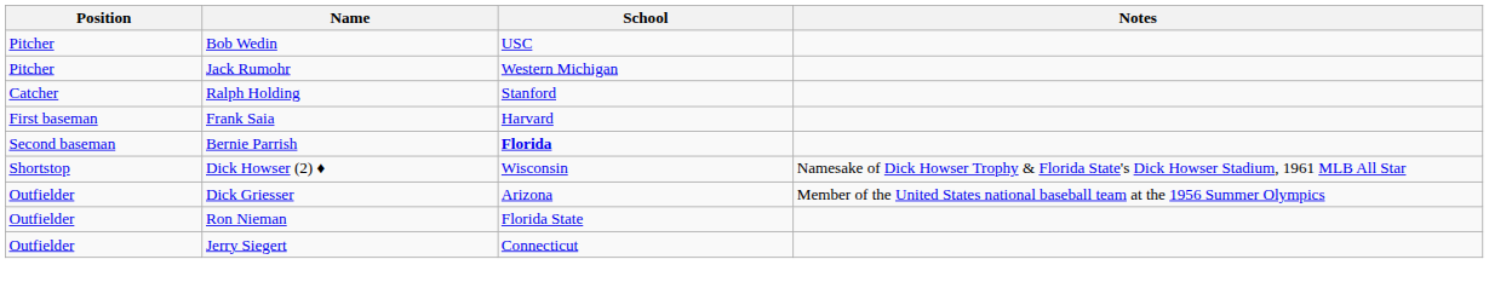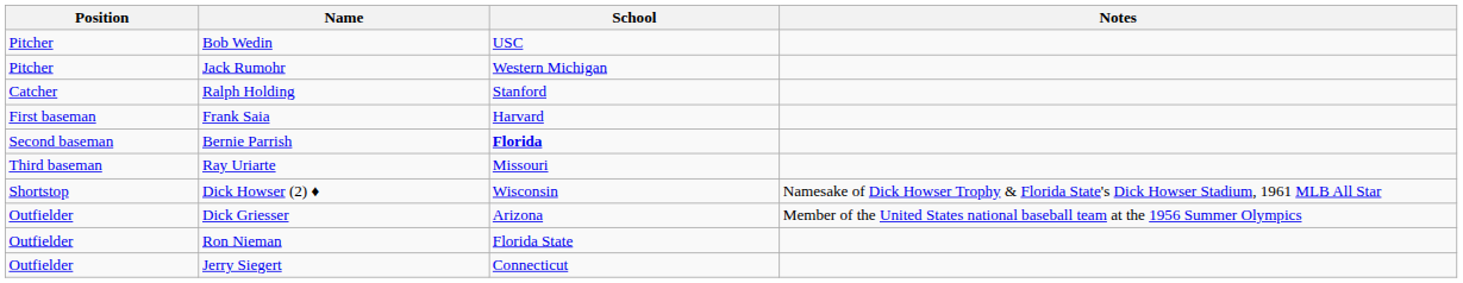+ row: Third baseman | Ray Uriarte | Missouri
